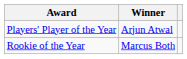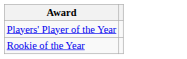- column: Winner | Arjun Atwal | Marcus Both
